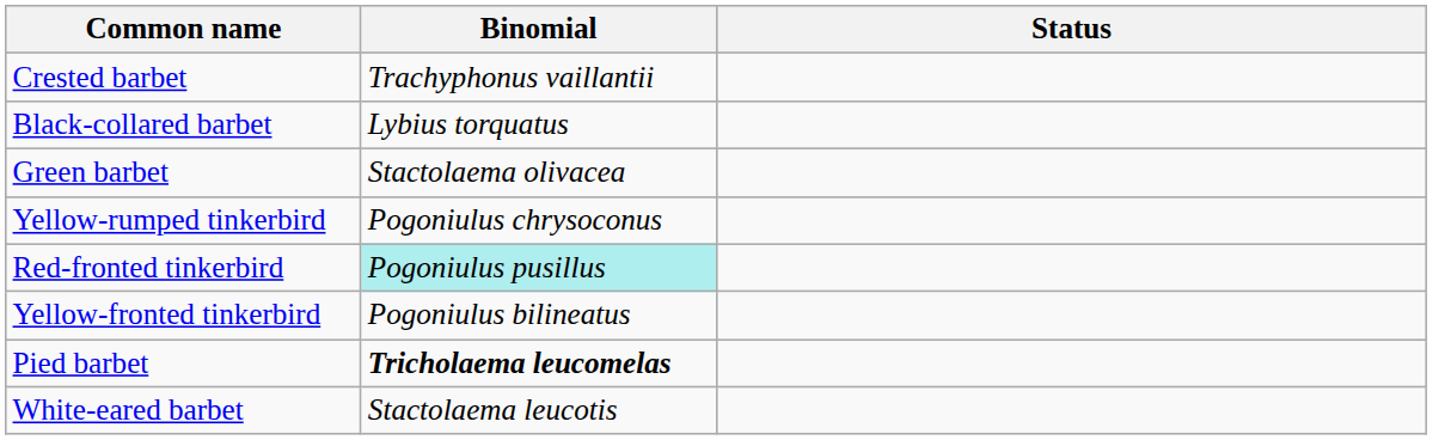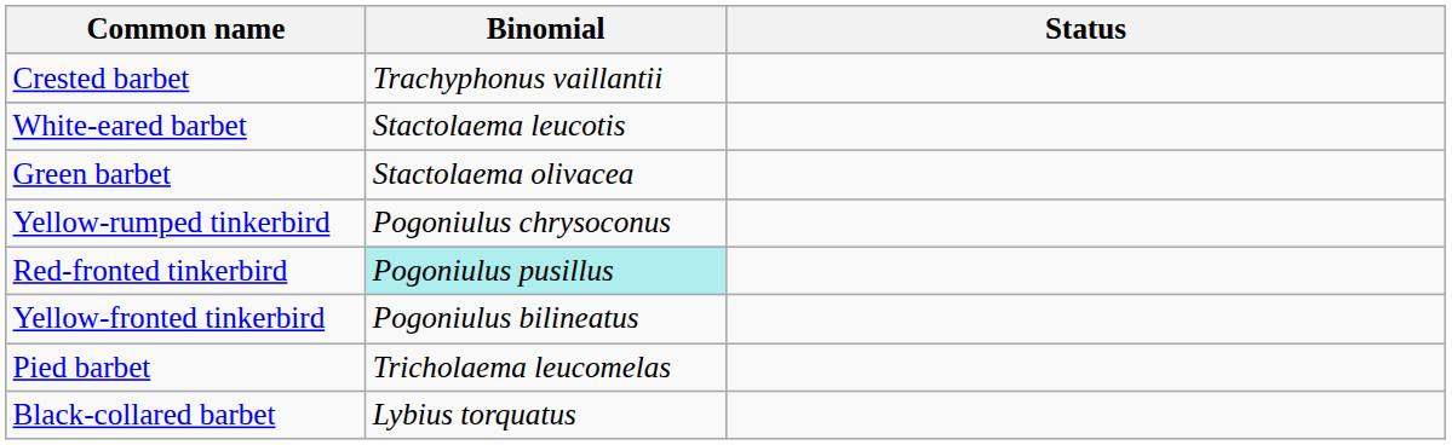rows swapped: White-eared barbet <-> Black-collared barbet
Pied barbet | Binomial: bold -> normal
